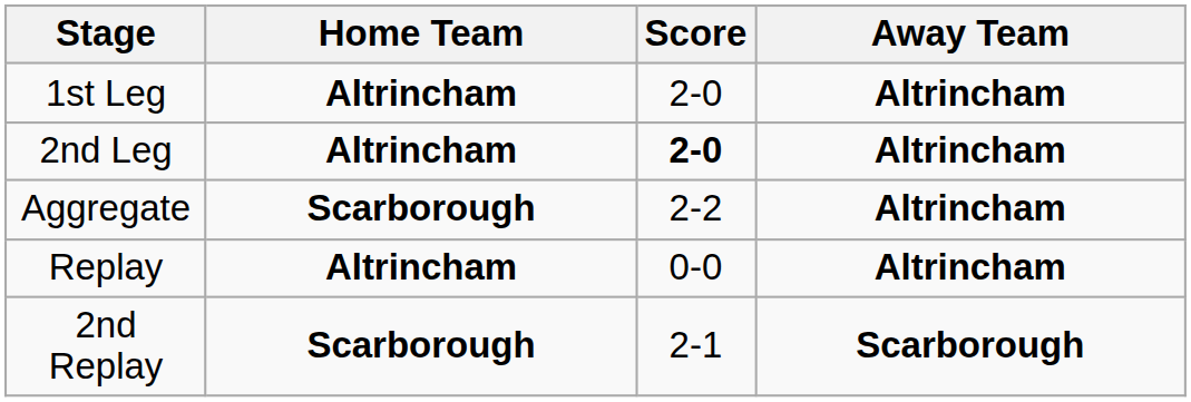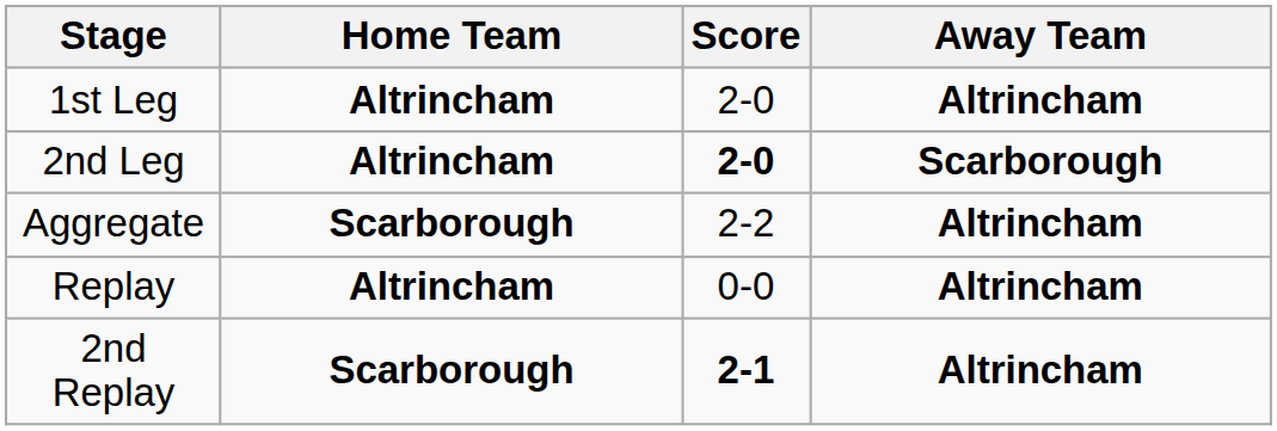2nd Leg | Away Team: Altrincham -> Scarborough
2nd Replay | Score: normal -> bold
2nd Replay | Away Team: Scarborough -> Altrincham
